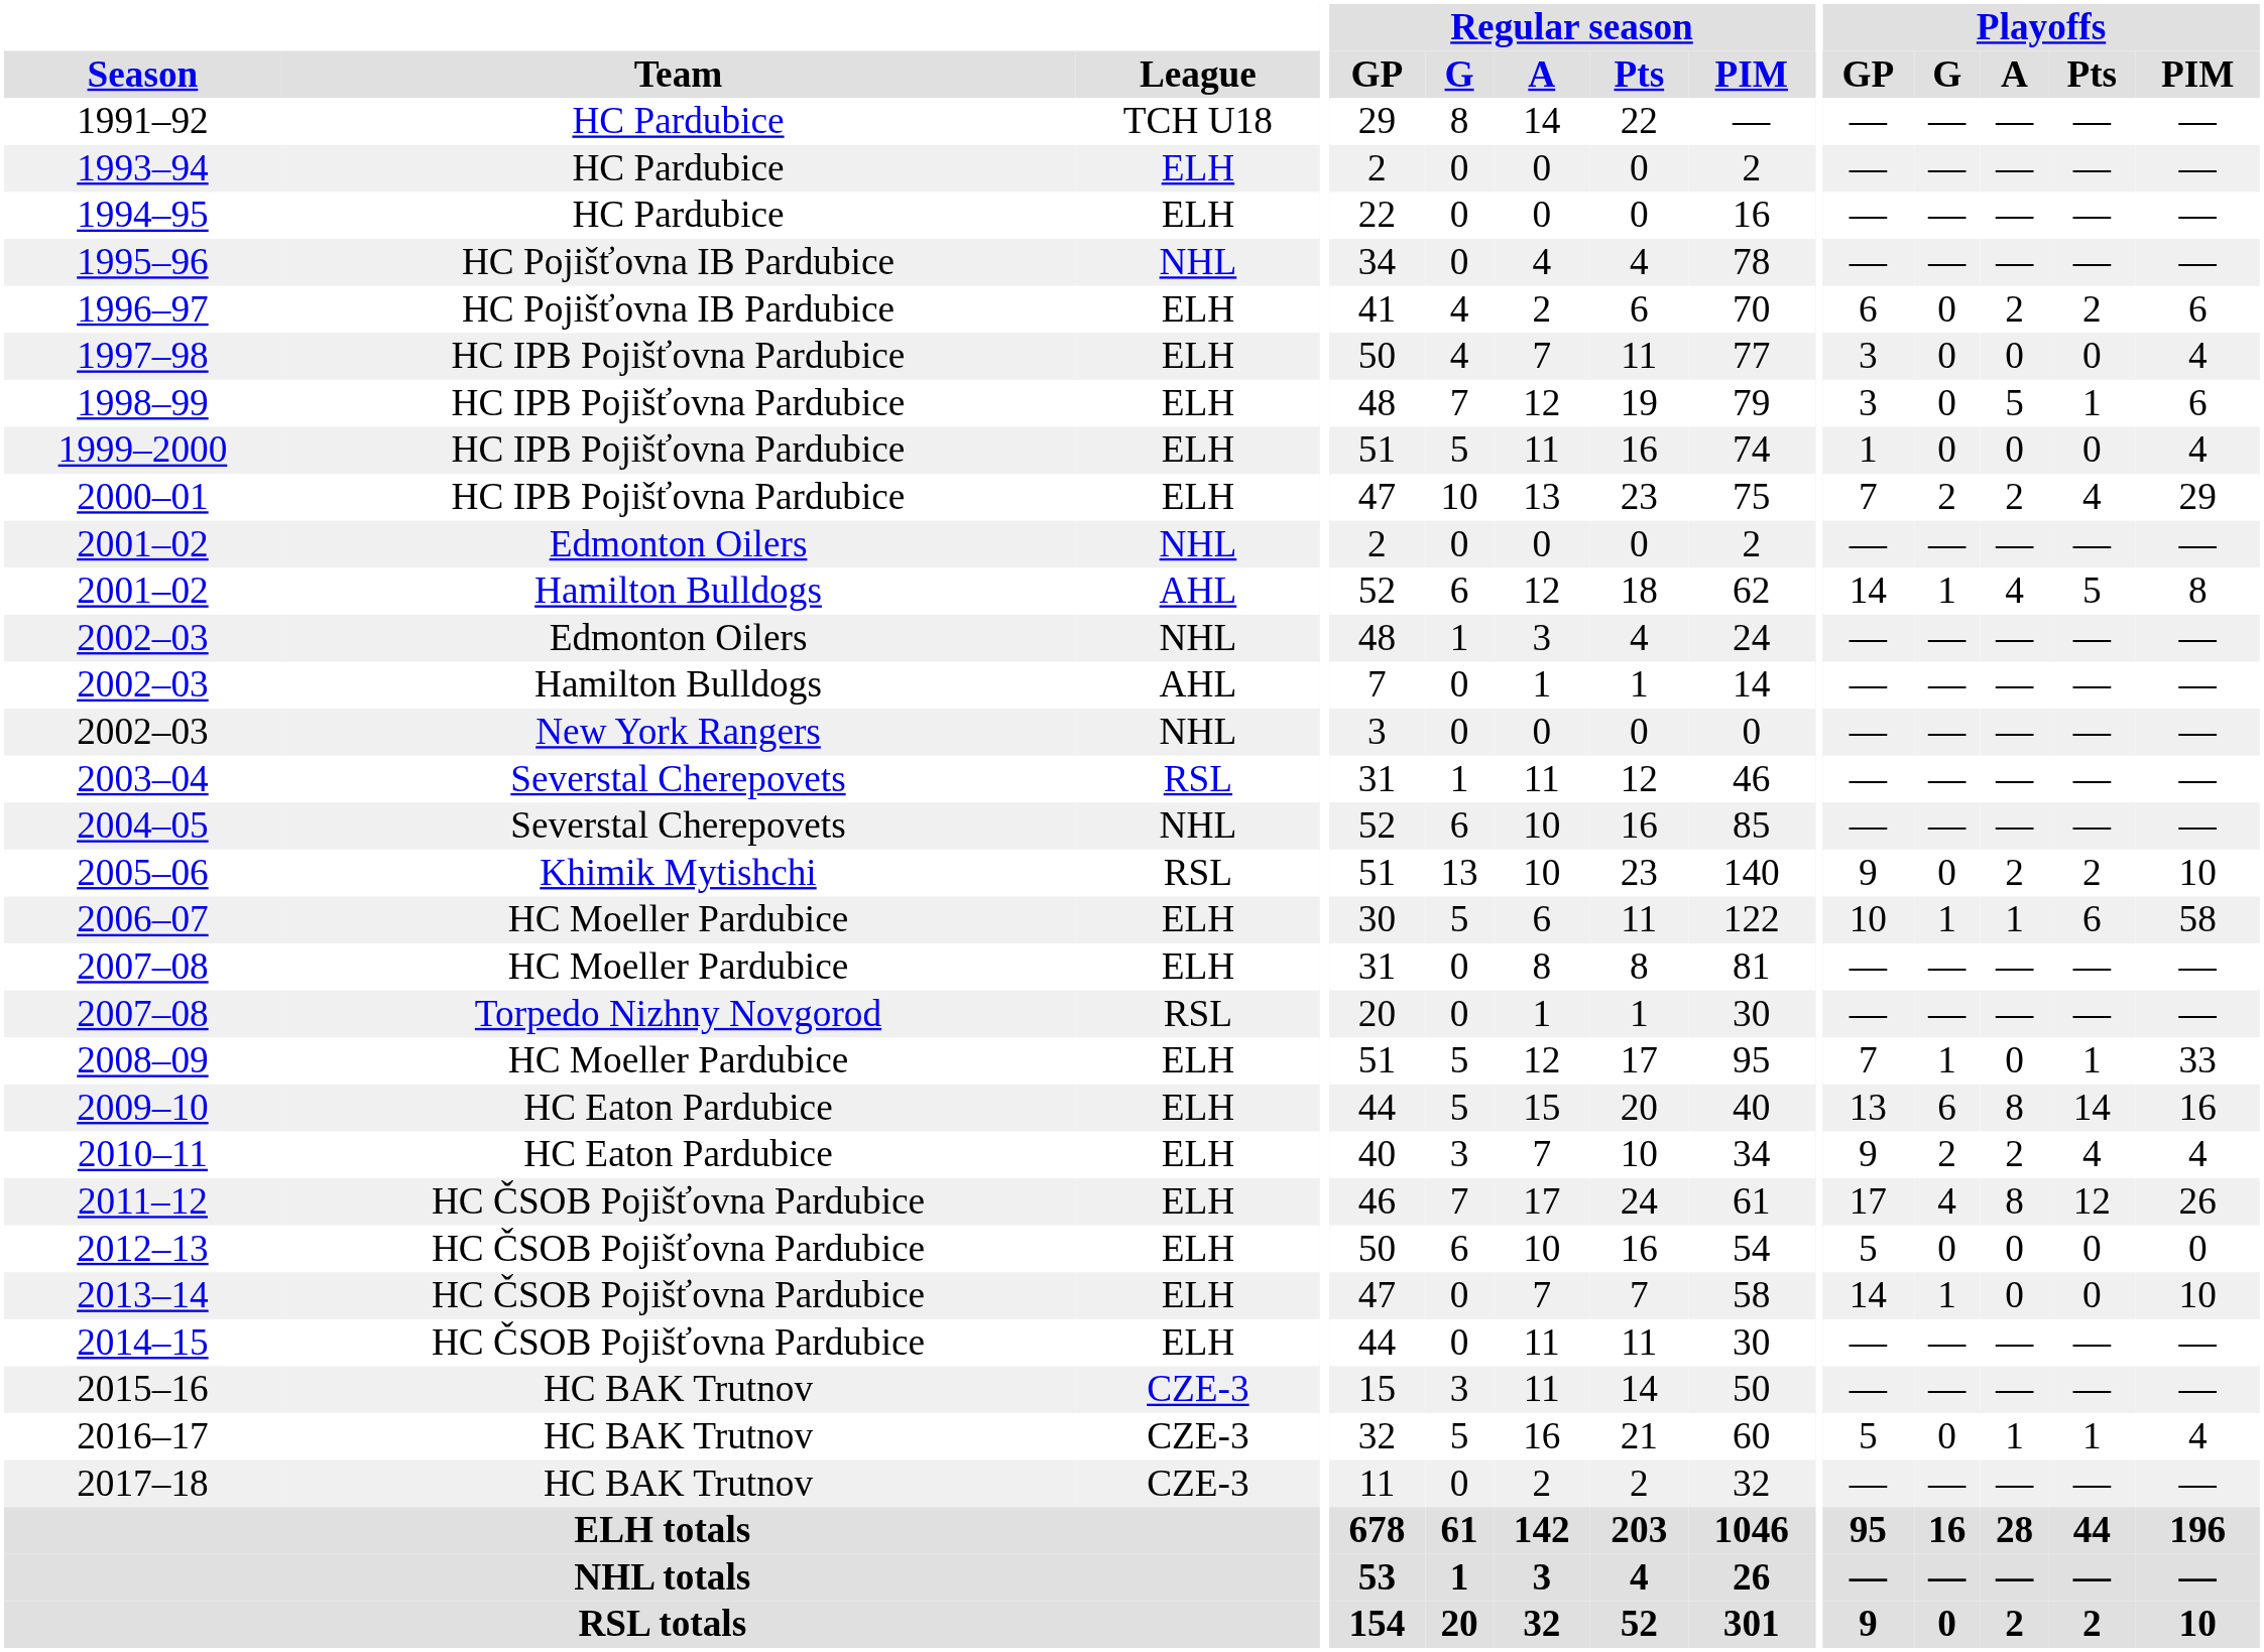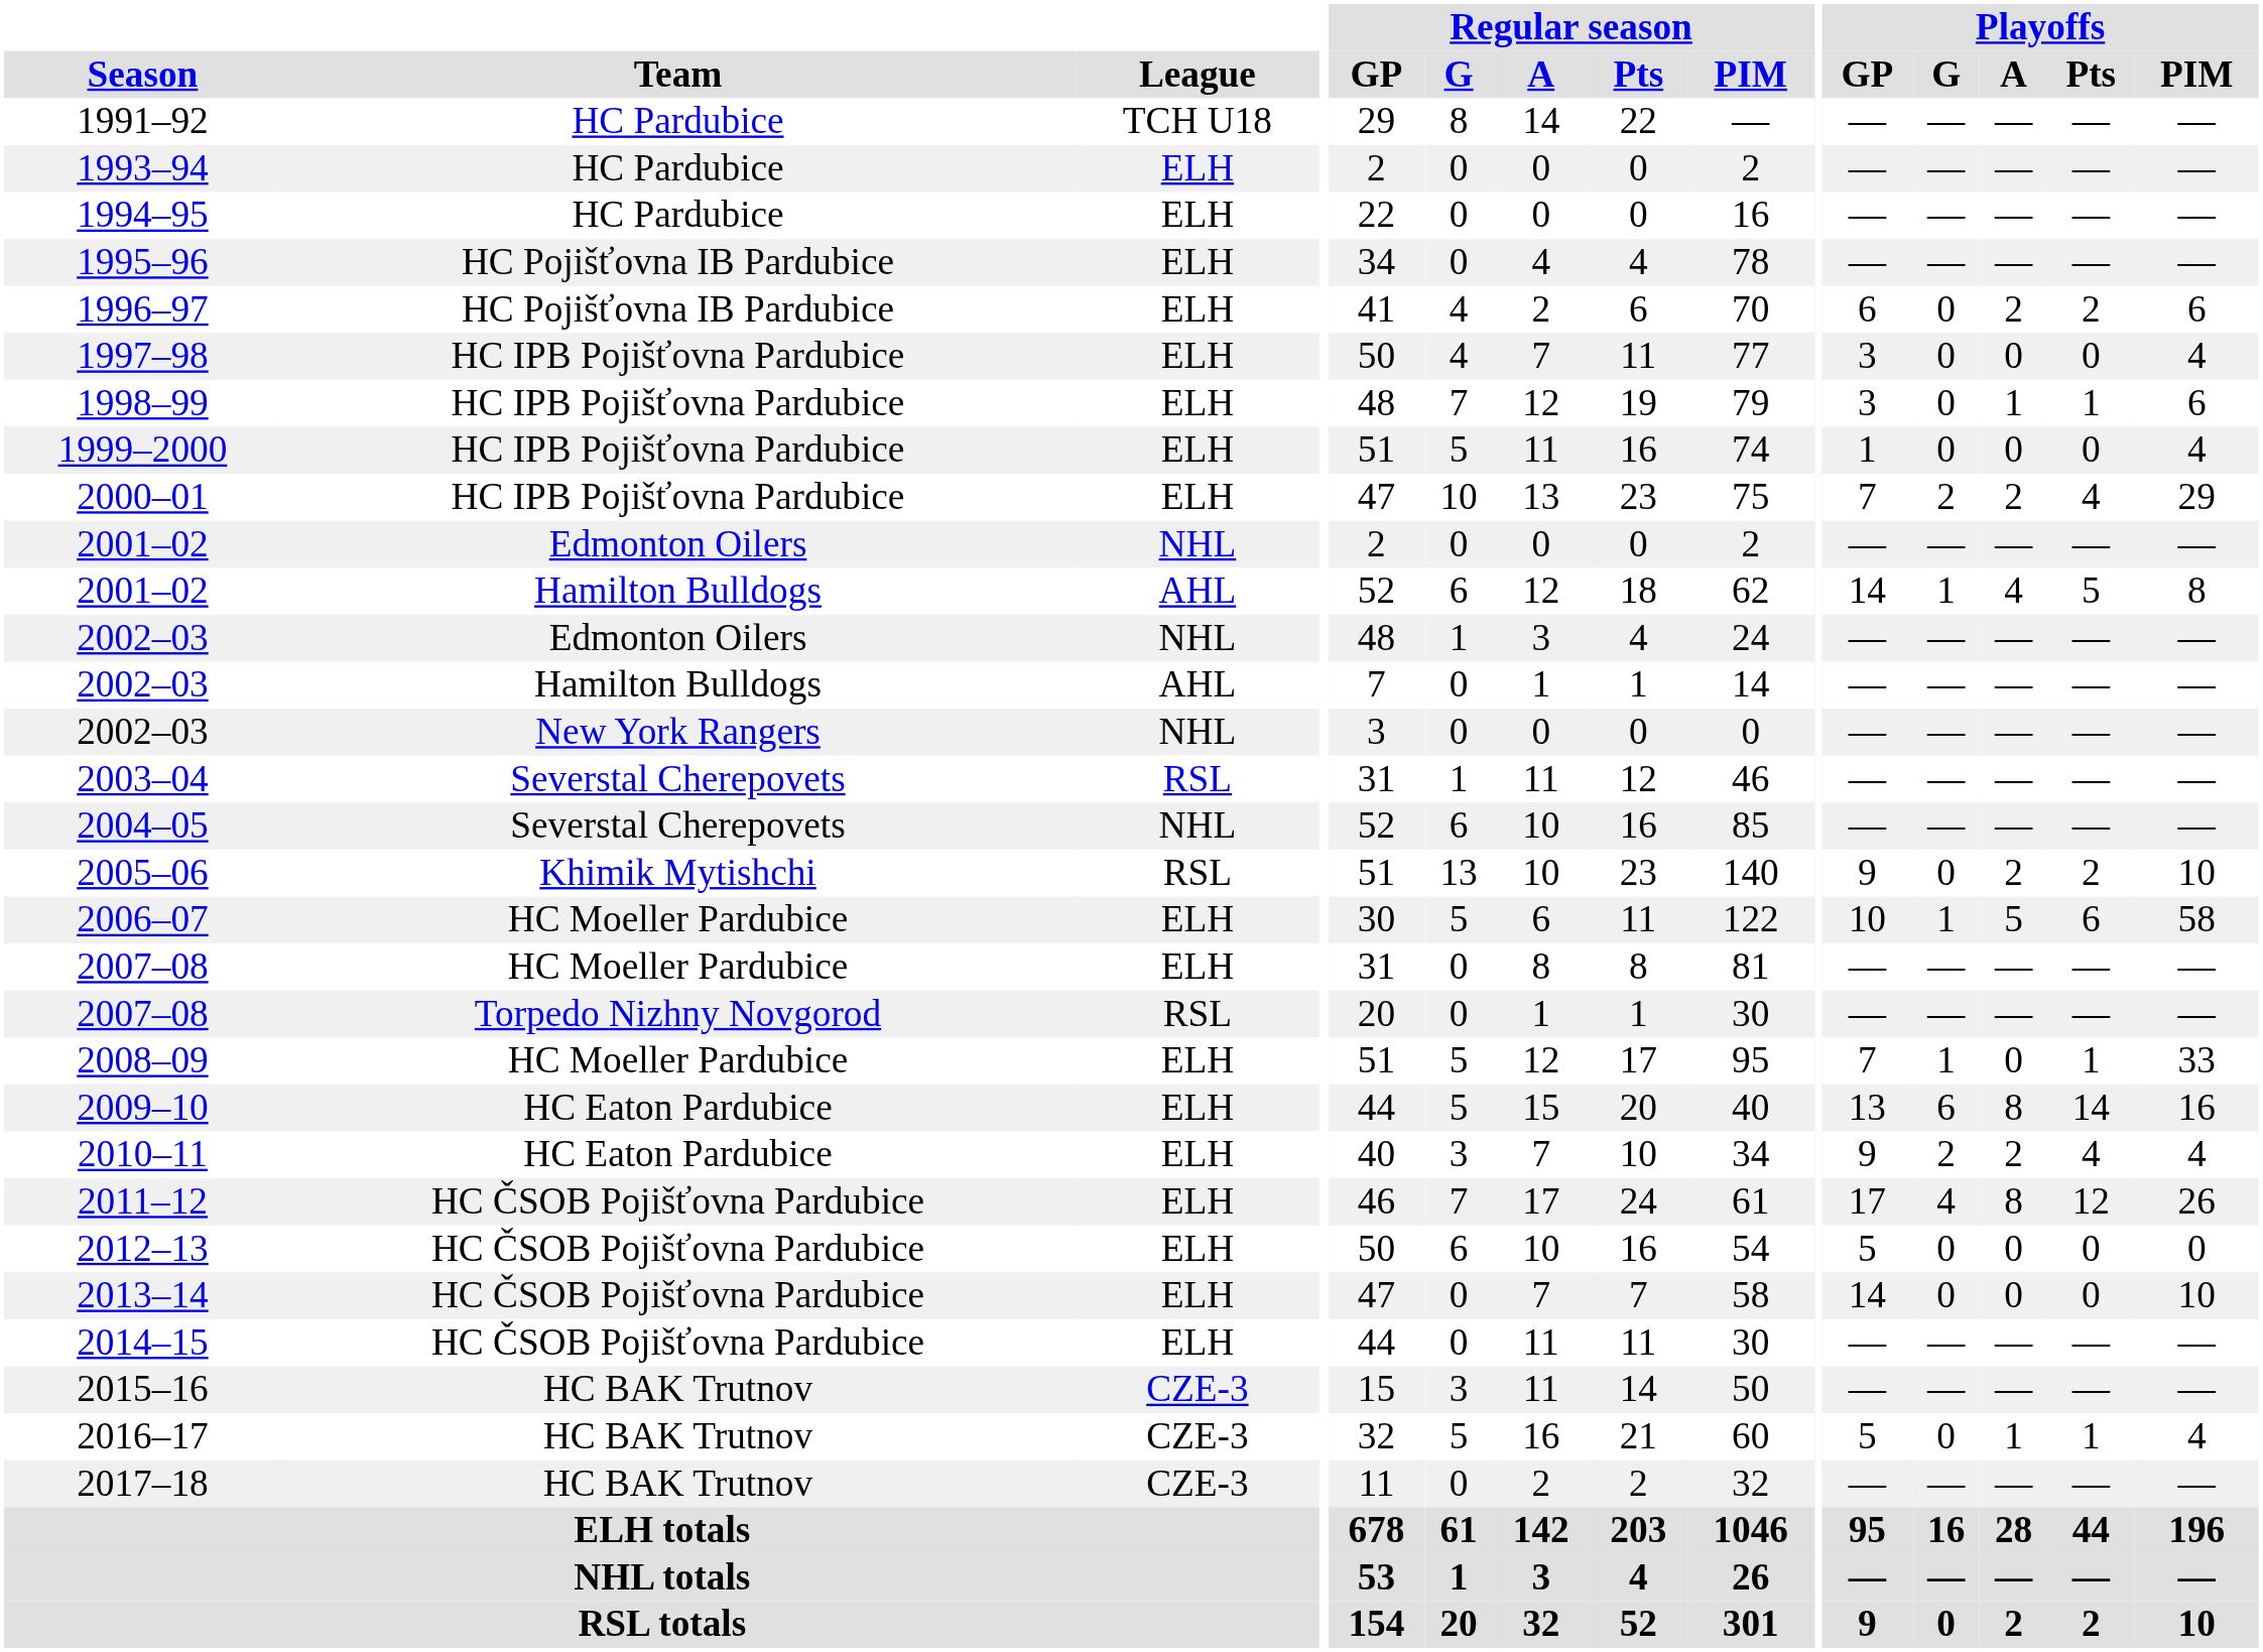1995–96 | League: NHL -> ELH
1998–99 | Playoffs / A: 5 -> 1
2006–07 | Playoffs / A: 1 -> 5
2013–14 | Playoffs / G: 1 -> 0
